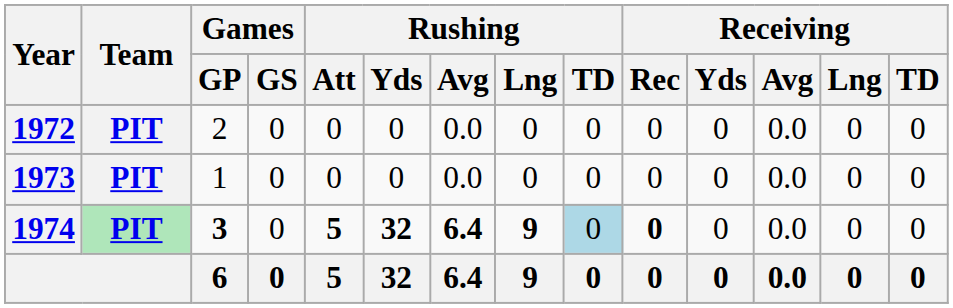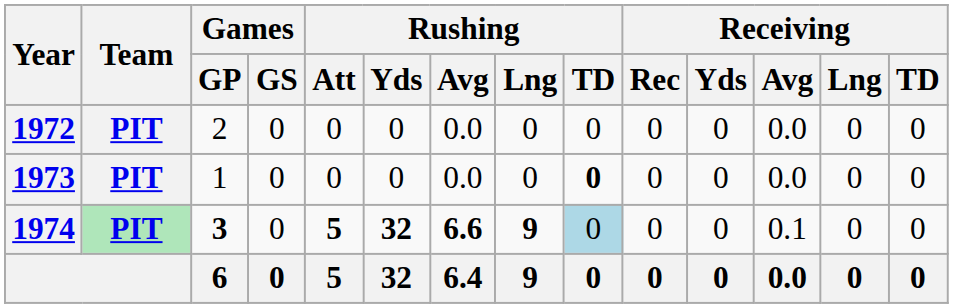1973 | Rushing / TD: normal -> bold
1974 | Rushing / Avg: 6.4 -> 6.6
1974 | Receiving / Rec: bold -> normal
1974 | Receiving / Avg: 0.0 -> 0.1
